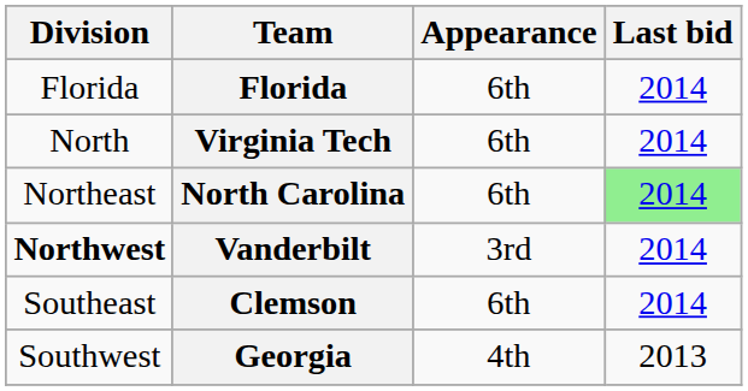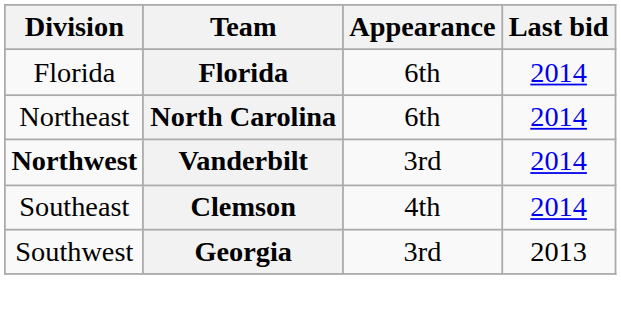- row: North | Virginia Tech | 6th | 2014
North Carolina | Last bid: lightgreen background -> no background
Clemson | Appearance: 6th -> 4th
Georgia | Appearance: 4th -> 3rd
